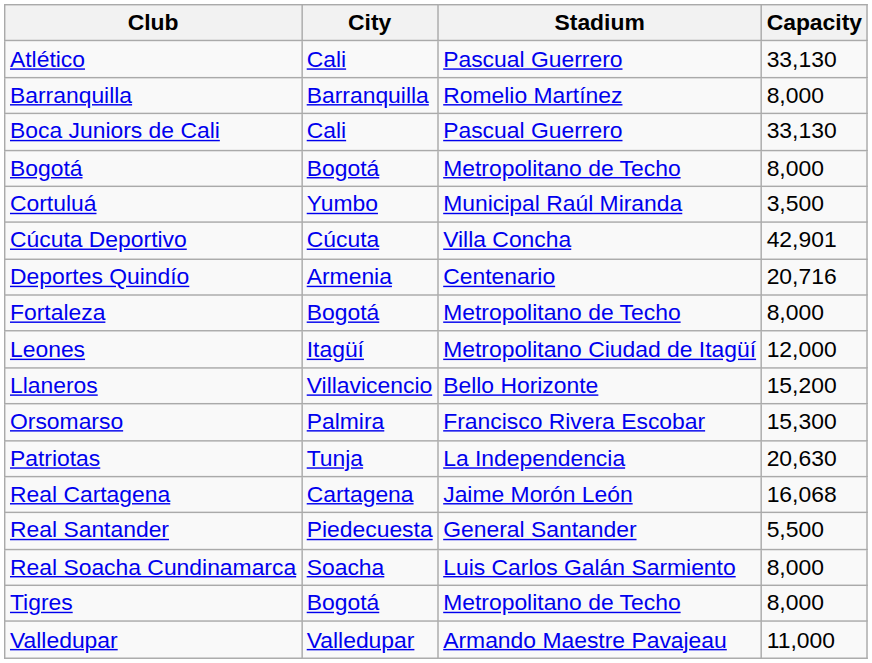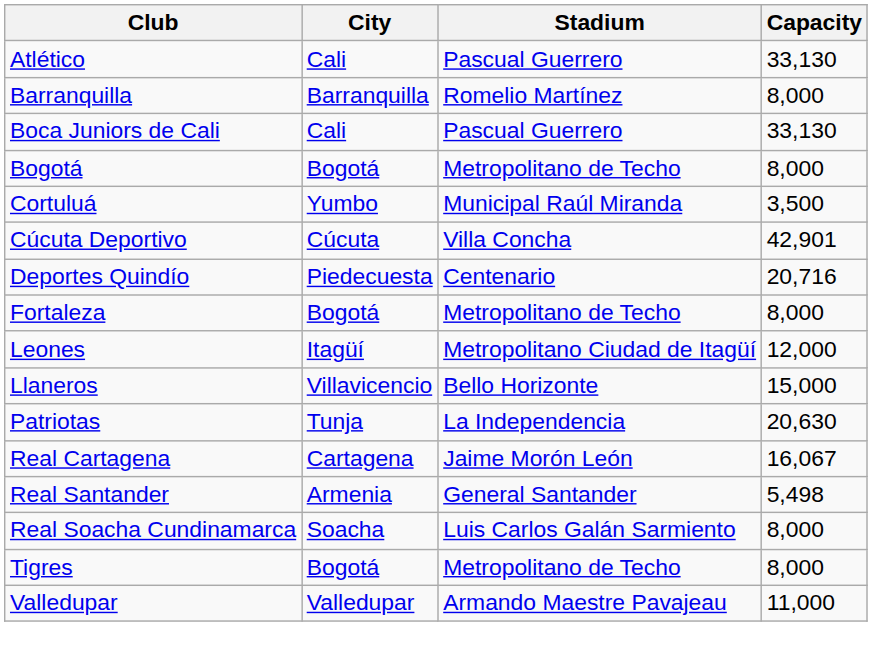Deportes Quindío | City: Armenia -> Piedecuesta
Llaneros | Capacity: 15,200 -> 15,000
- row: Orsomarso | Palmira | Francisco Rivera Escobar | 15,300
Real Cartagena | Capacity: 16,068 -> 16,067
Real Santander | City: Piedecuesta -> Armenia
Real Santander | Capacity: 5,500 -> 5,498
